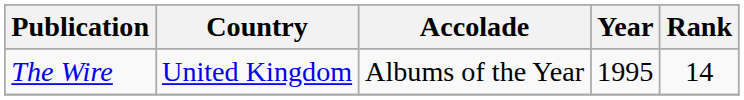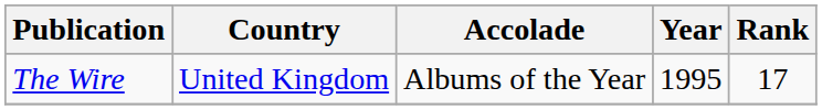The Wire | Rank: 14 -> 17
